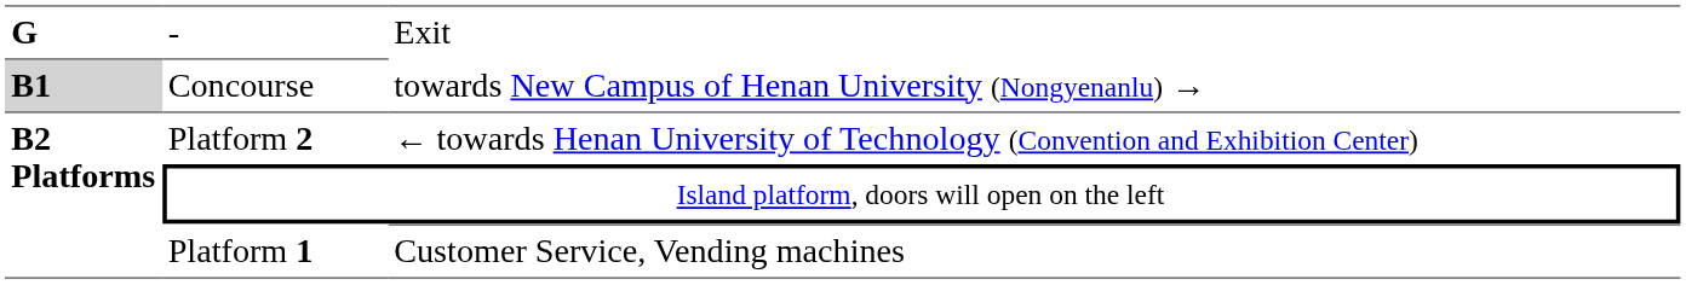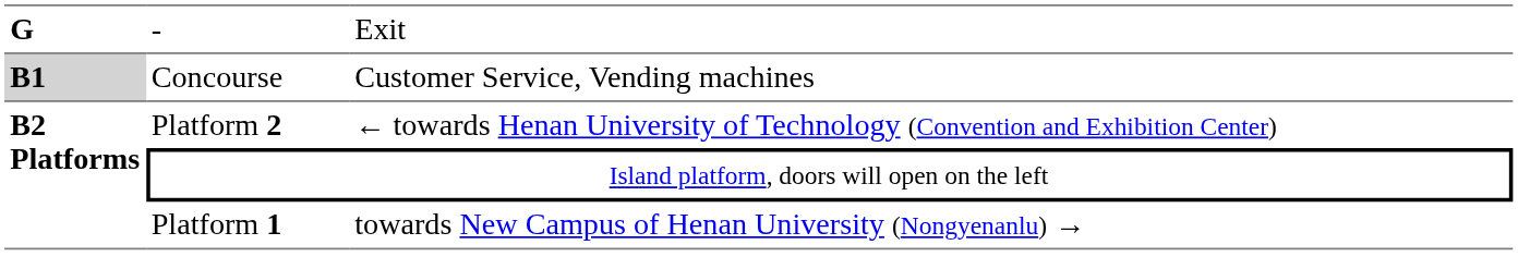Concourse | column 3: towards New Campus of Henan University (Nongyenanlu) → -> Customer Service, Vending machines
Platform 1 | column 3: Customer Service, Vending machines -> towards New Campus of Henan University (Nongyenanlu) →
